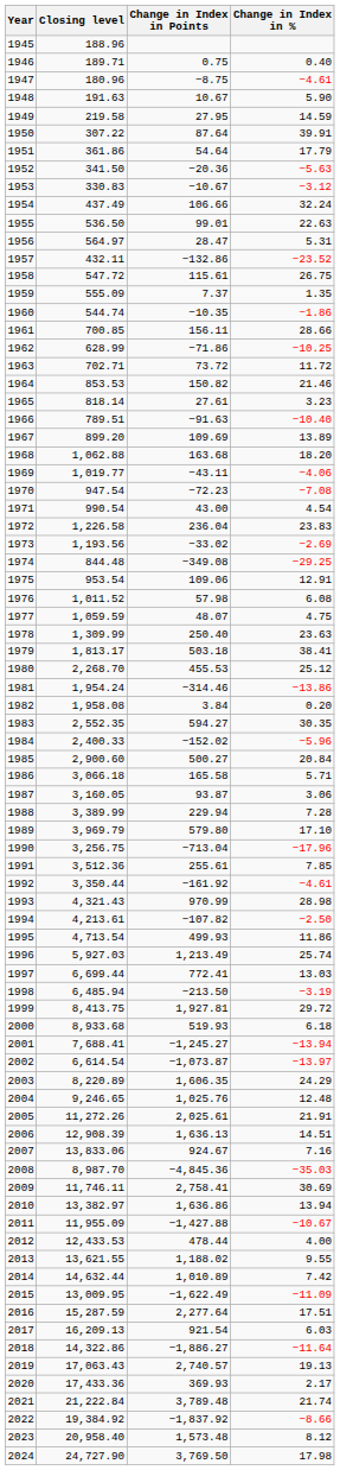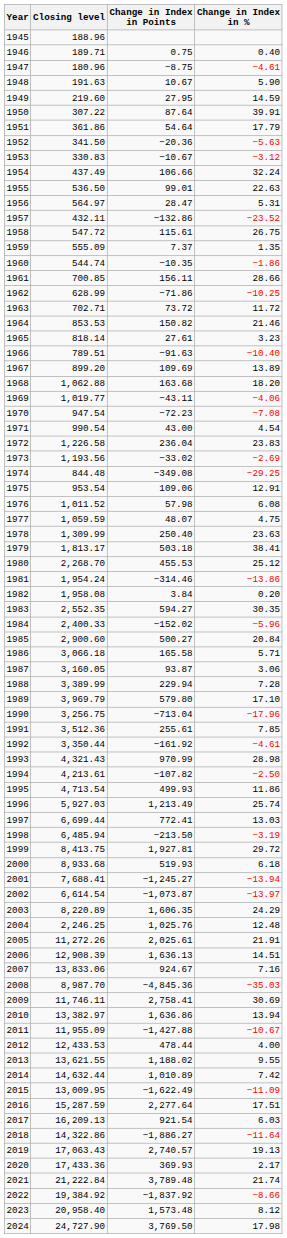1949 | Closing level: 219.58 -> 219.60
2004 | Closing level: 9,246.65 -> 2,246.25
